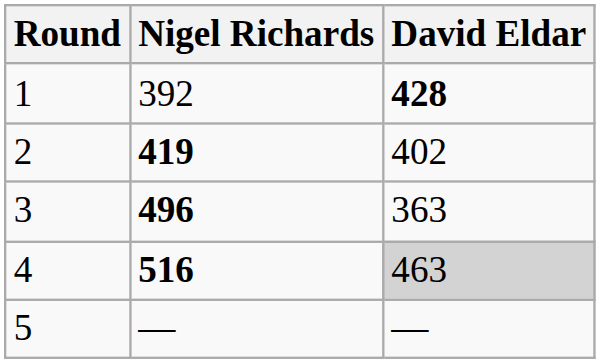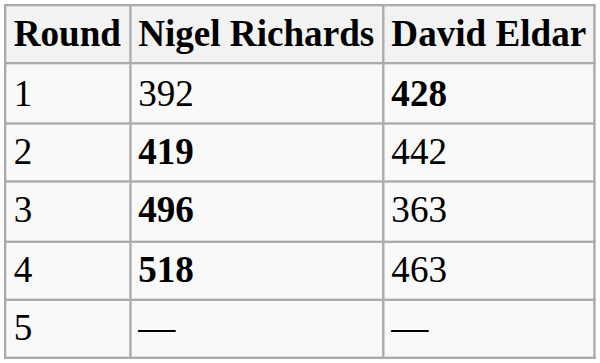2 | David Eldar: 402 -> 442
4 | Nigel Richards: 516 -> 518
4 | David Eldar: lightgrey background -> no background
